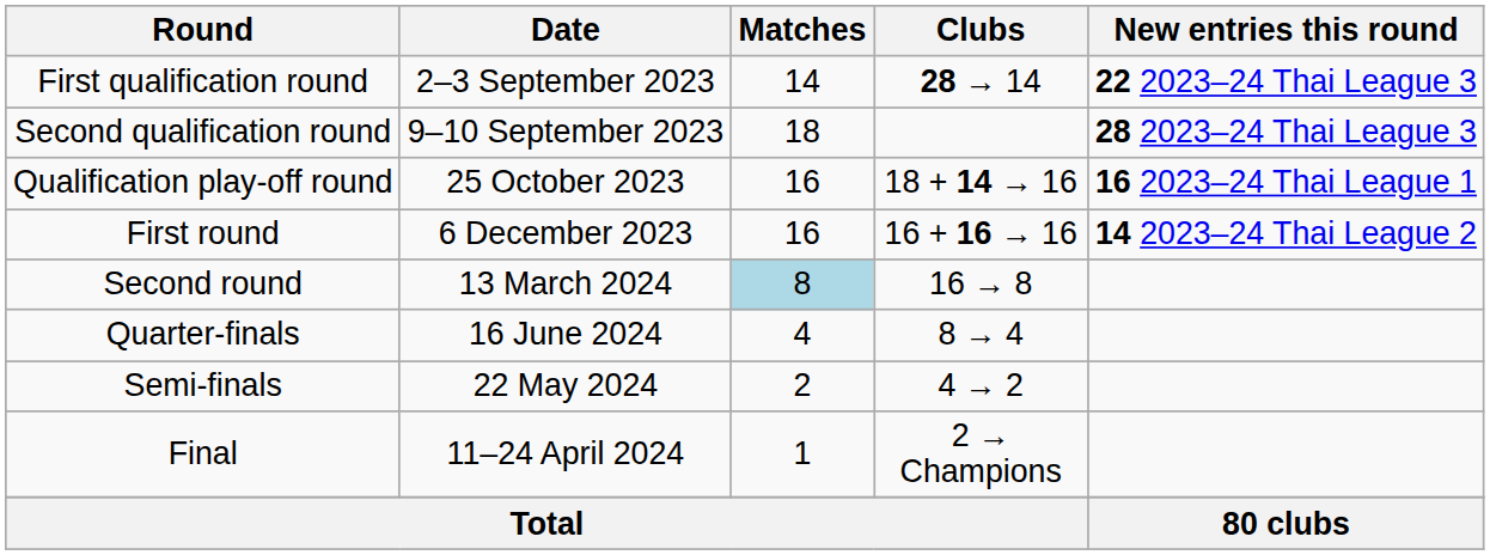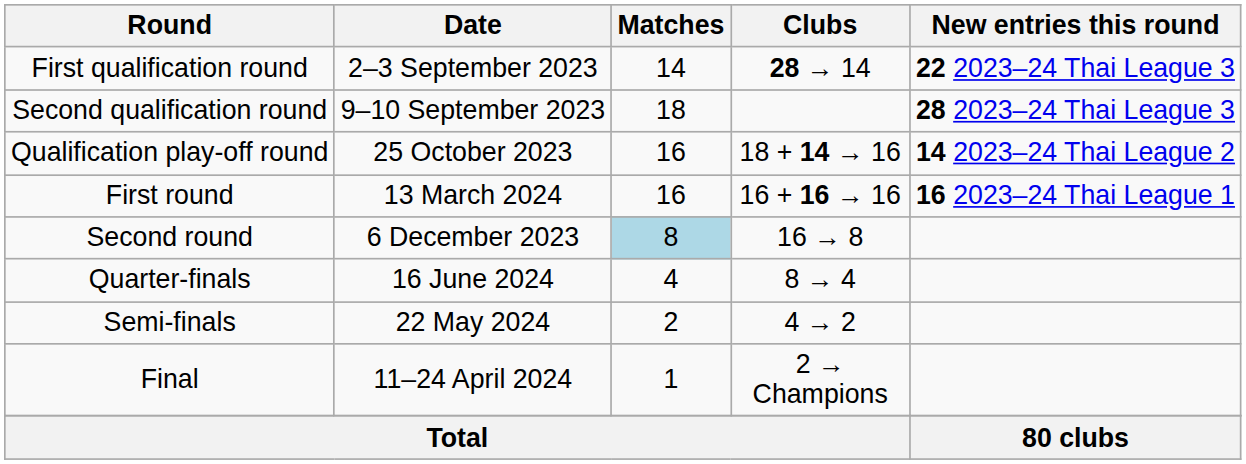Qualification play-off round | New entries this round: 16 2023–24 Thai League 1 -> 14 2023–24 Thai League 2
First round | Date: 6 December 2023 -> 13 March 2024
First round | New entries this round: 14 2023–24 Thai League 2 -> 16 2023–24 Thai League 1
Second round | Date: 13 March 2024 -> 6 December 2023
